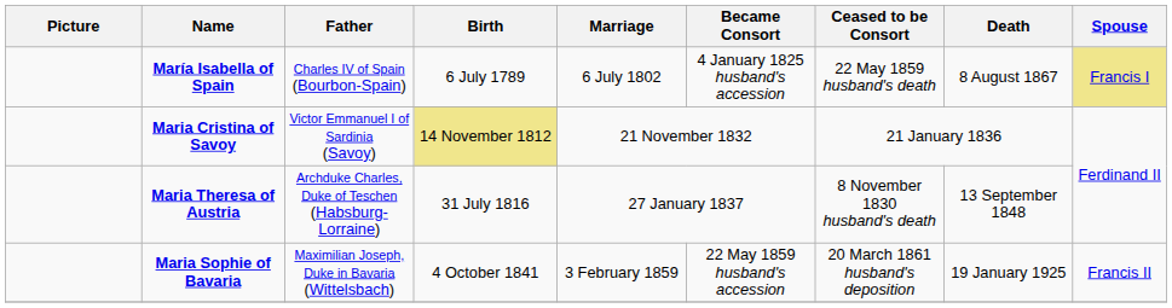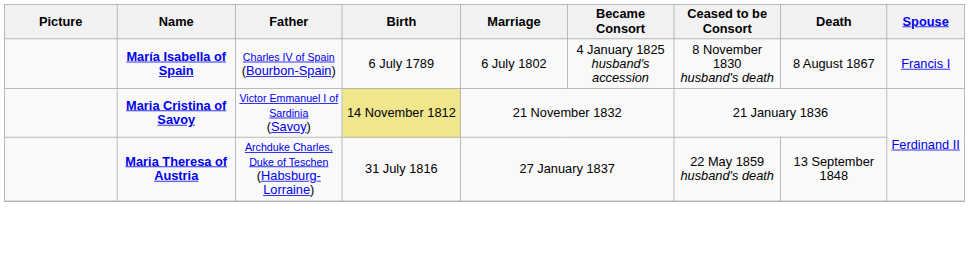María Isabella of Spain | Ceased to be Consort: 22 May 1859 husband's death -> 8 November 1830 husband's death
María Isabella of Spain | Spouse: khaki background -> no background
Maria Theresa of Austria | Ceased to be Consort: 8 November 1830 husband's death -> 22 May 1859 husband's death
- row: Maria Sophie of Bavaria | Maximilian Joseph, Duke in Bavaria (Wittelsbach) | 4 October 1841 | 3 February 1859 | 22 May 1859 husband's accession | 20 March 1861 husband's deposition | 19 January 1925 | Francis II
